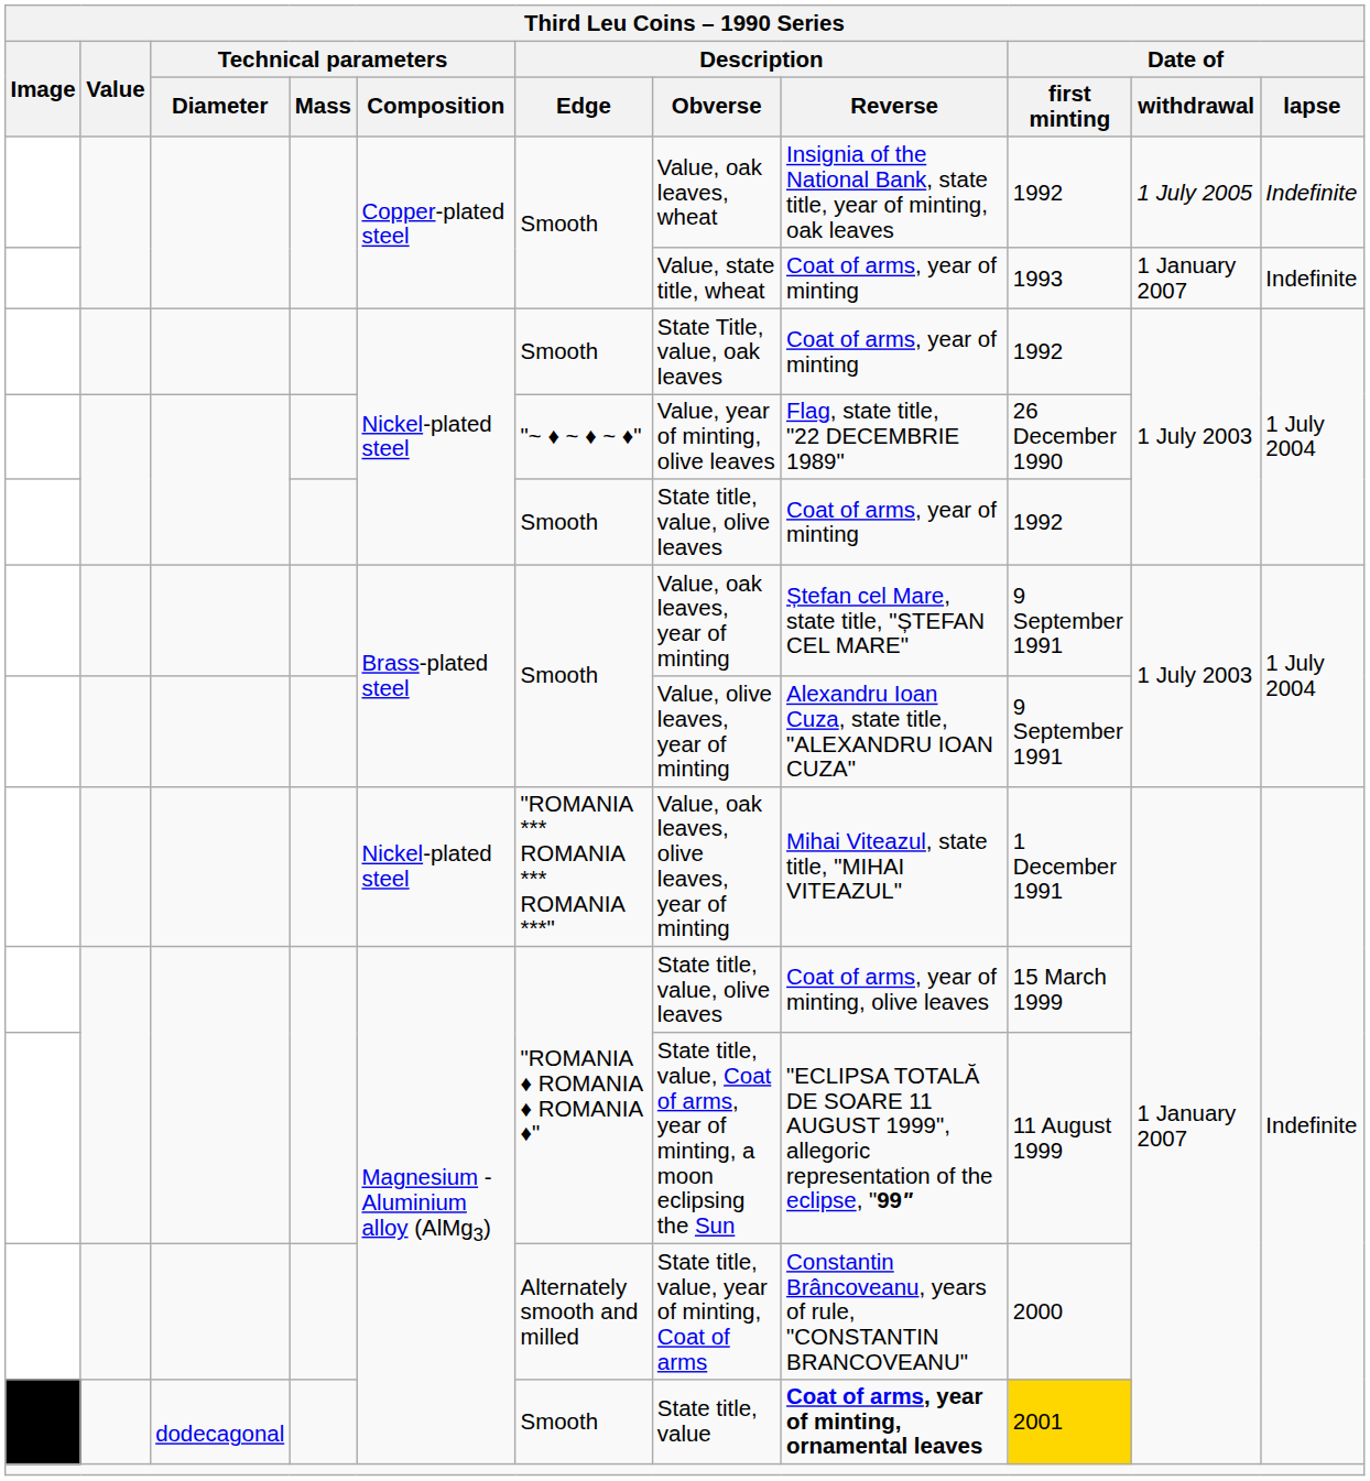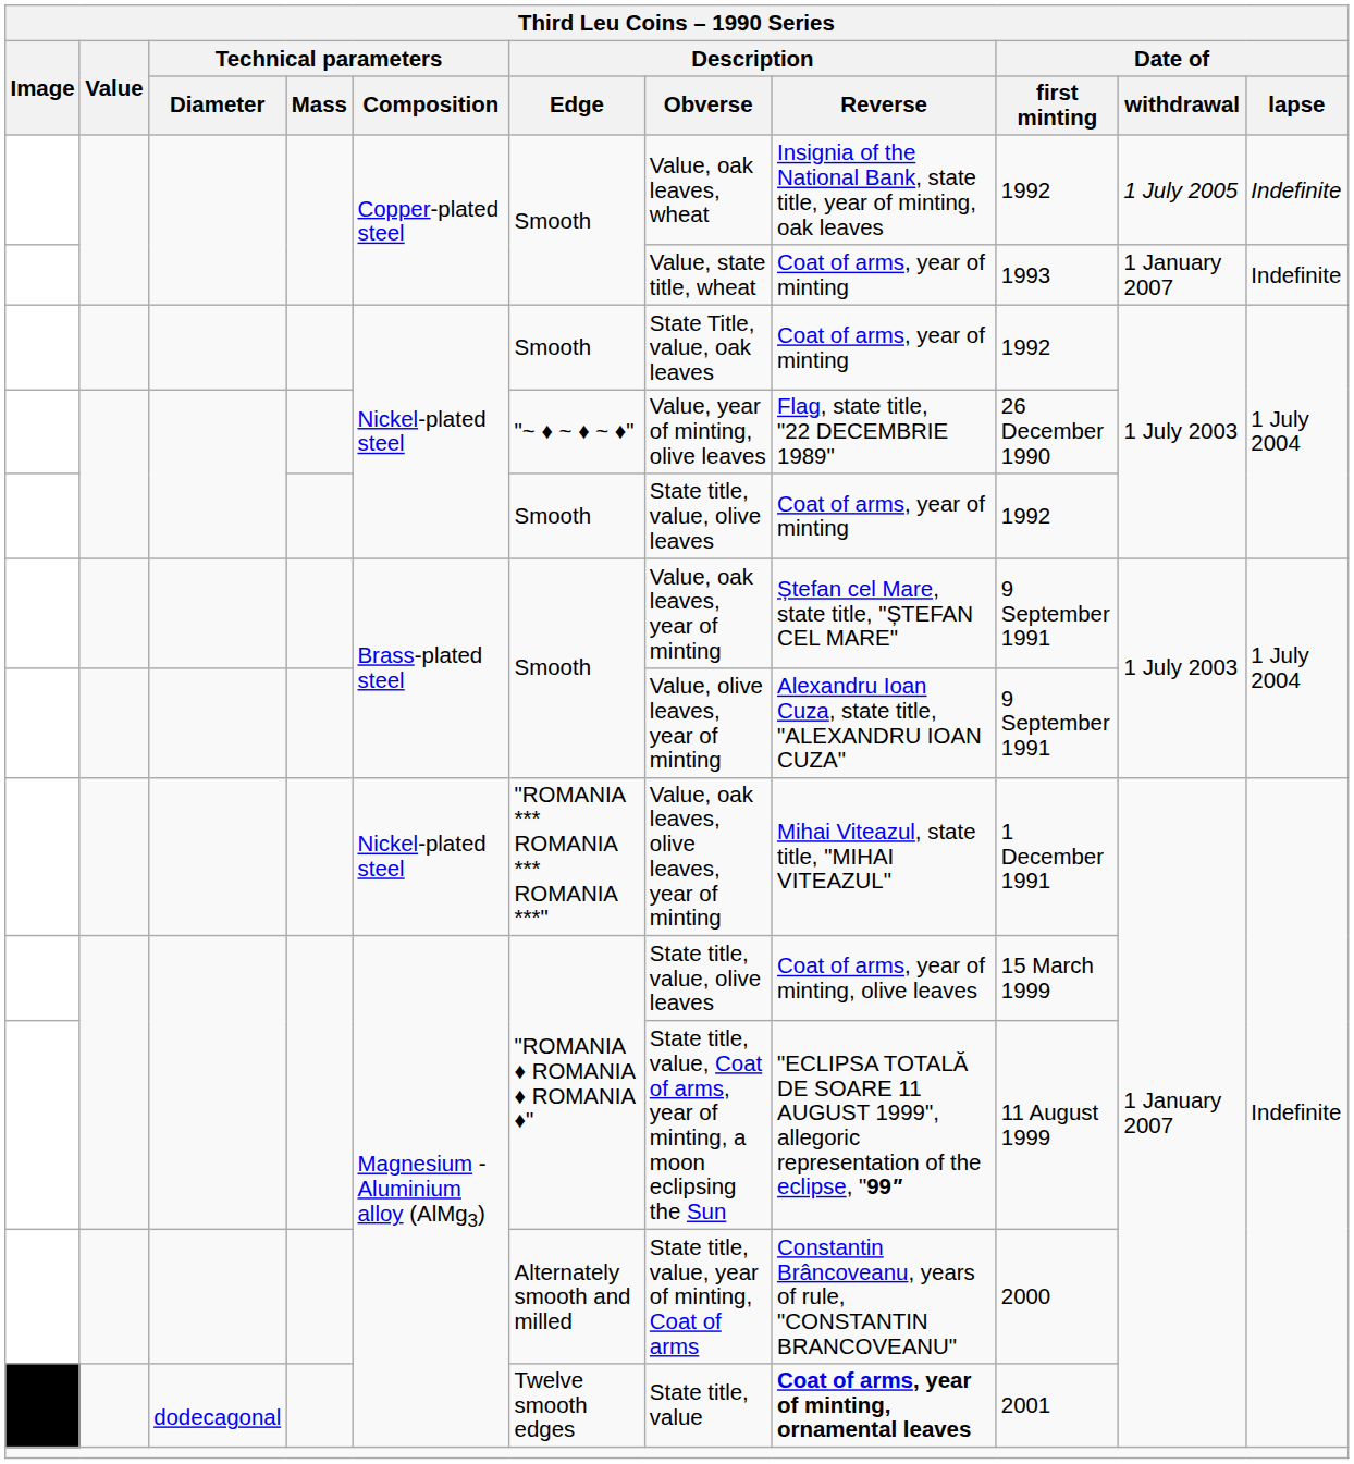dodecagonal | Description / Edge: Smooth -> Twelve smooth edges
dodecagonal | Date of / first minting: gold background -> no background
